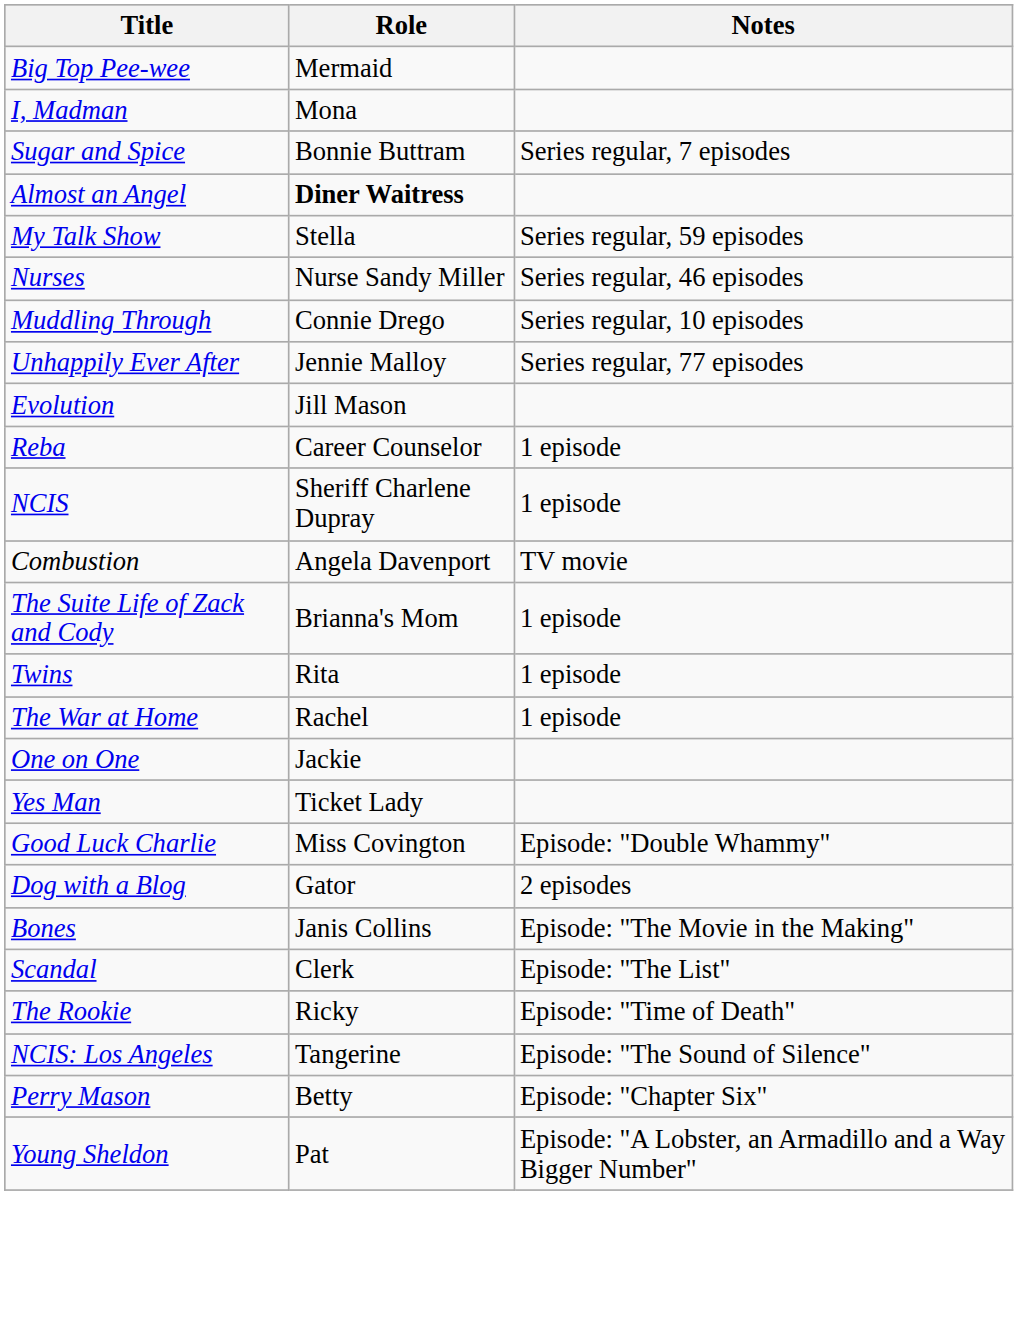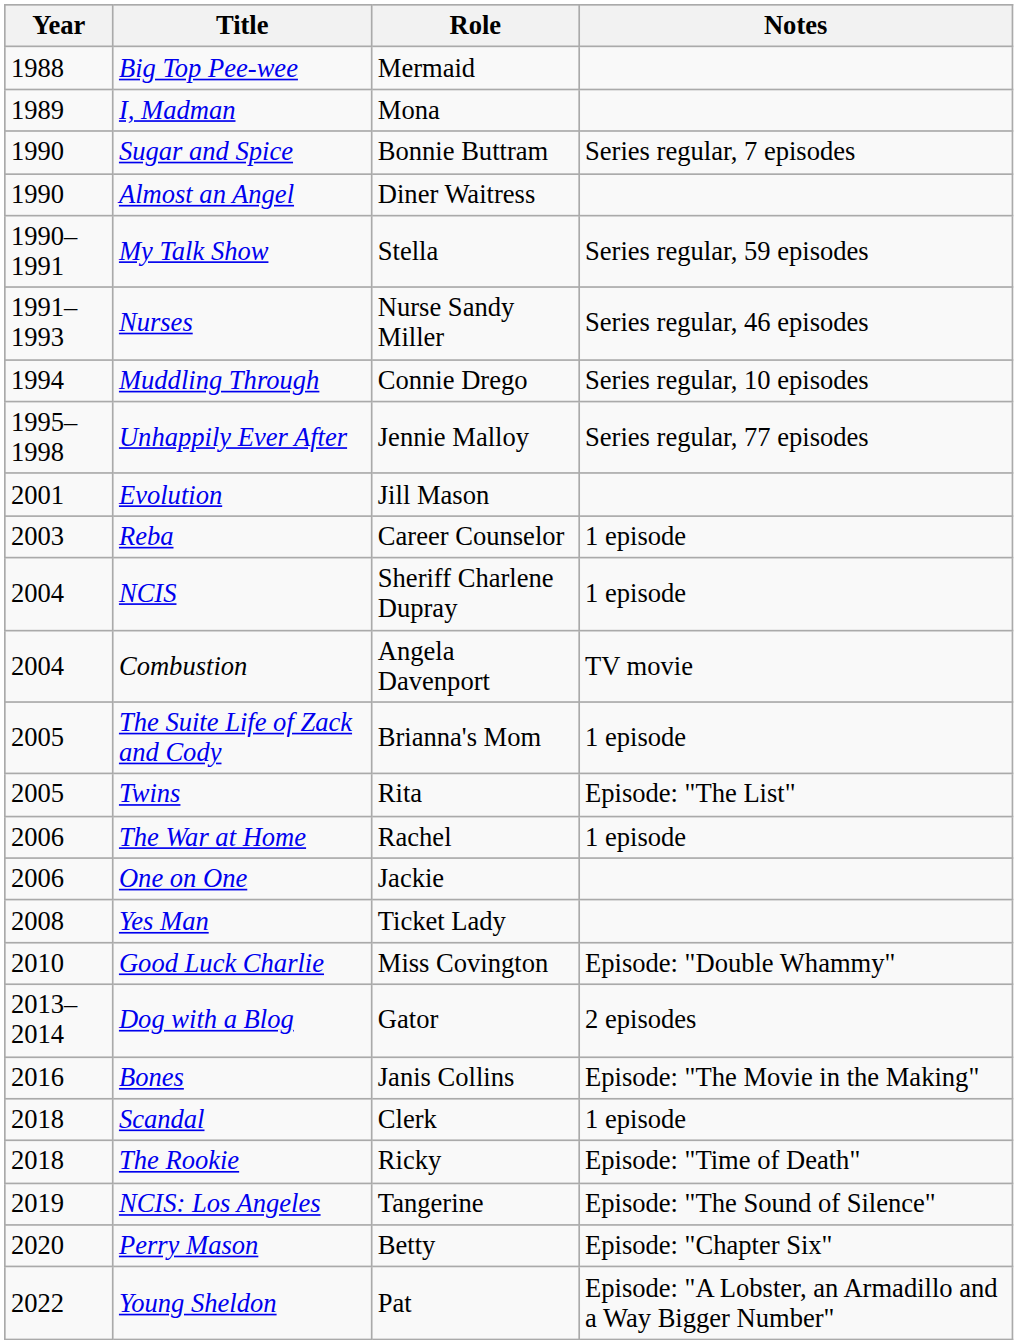+ column: Year | 1988 | 1989 | 1990 | 1990 | 1990–1991 | 1991–1993 | 1994 | 1995–1998 | 2001 | 2003 | 2004 | 2004 | 2005 | 2005 | 2006 | 2006 | 2008 | 2010 | 2013–2014 | 2016 | 2018 | 2018 | 2019 | 2020 | 2022
Almost an Angel | Role: bold -> normal
Twins | Notes: 1 episode -> Episode: "The List"
Scandal | Notes: Episode: "The List" -> 1 episode
